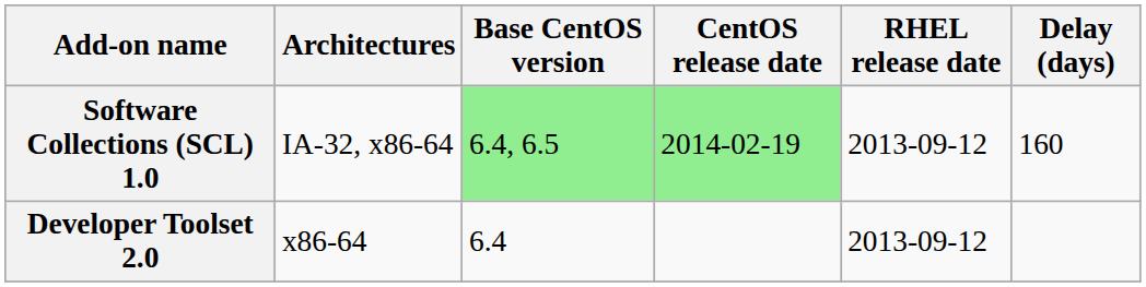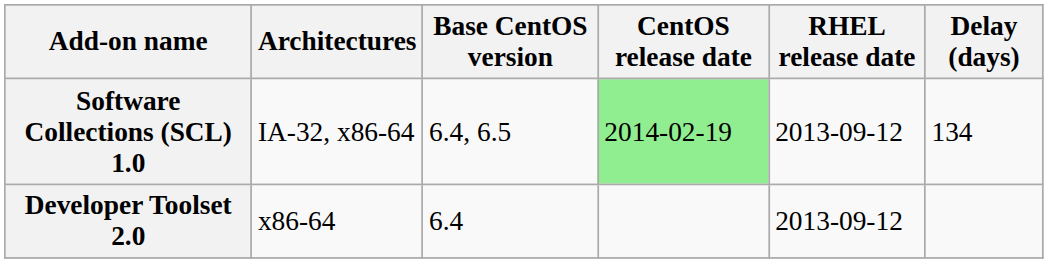Software Collections (SCL) 1.0 | Base CentOS version: lightgreen background -> no background
Software Collections (SCL) 1.0 | Delay (days): 160 -> 134
